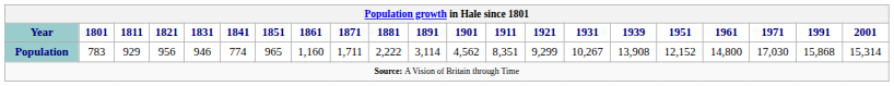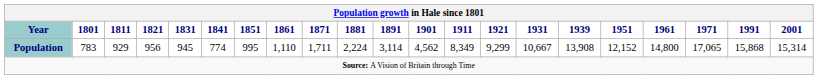Population | 1831: 946 -> 945
Population | 1851: 965 -> 995
Population | 1861: 1,160 -> 1,110
Population | 1881: 2,222 -> 2,224
Population | 1911: 8,351 -> 8,349
Population | 1931: 10,267 -> 10,667
Population | 1971: 17,030 -> 17,065
